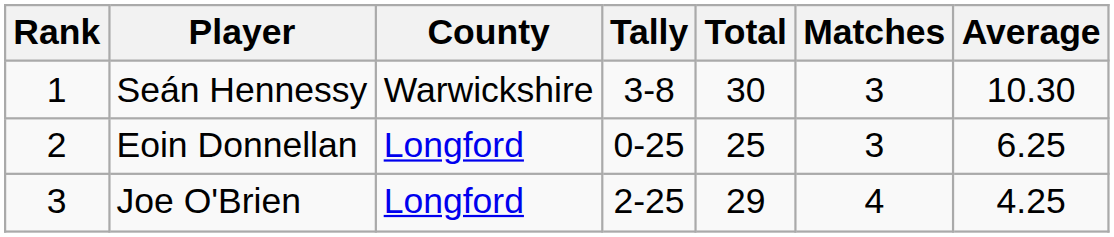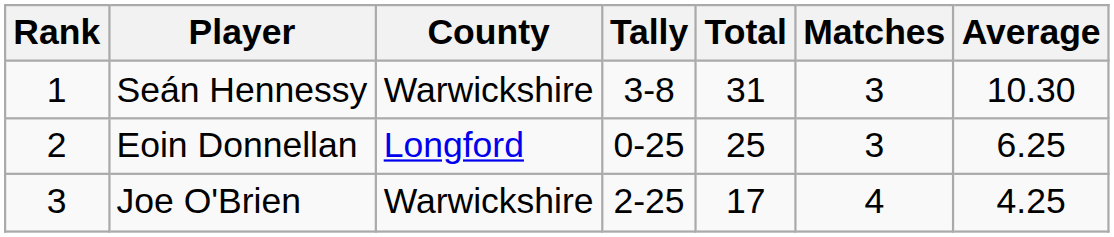Seán Hennessy | Total: 30 -> 31
Joe O'Brien | County: Longford -> Warwickshire
Joe O'Brien | Total: 29 -> 17
